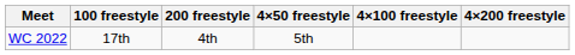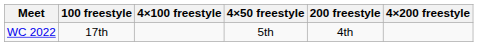columns swapped: 200 freestyle <-> 4×100 freestyle
